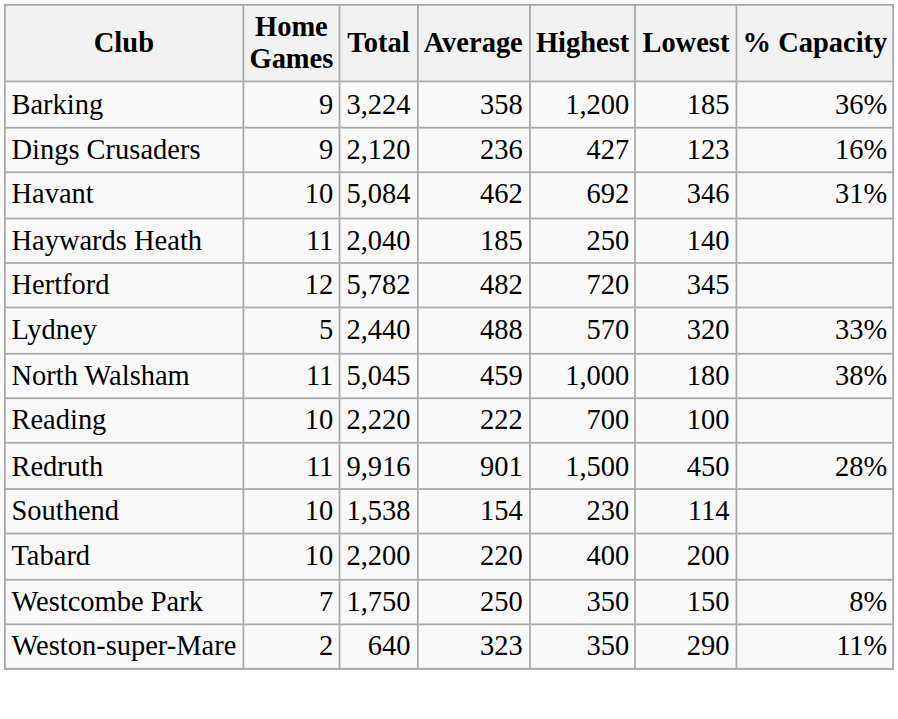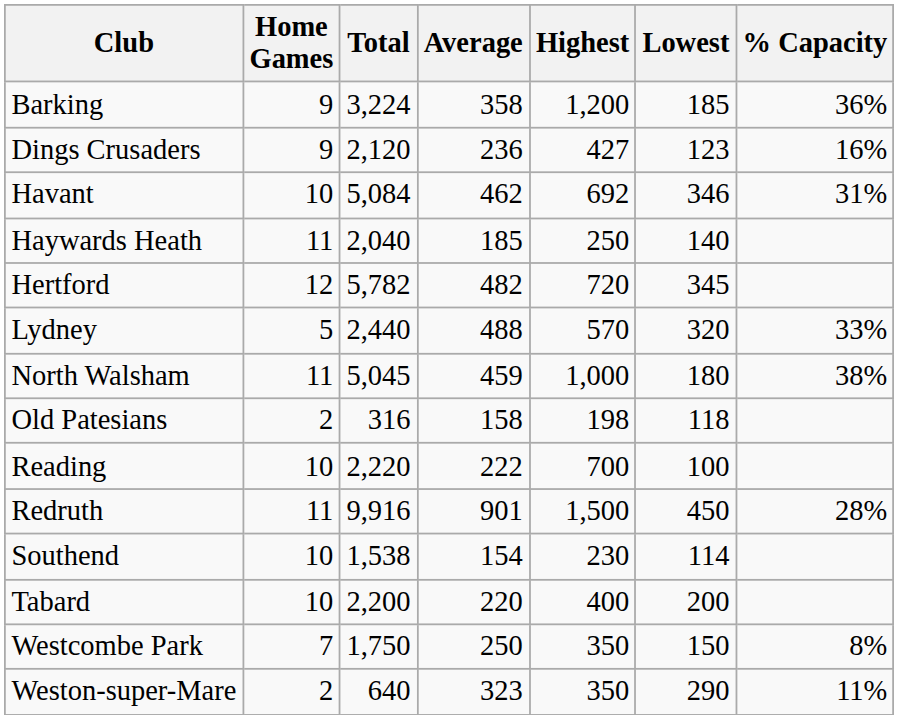+ row: Old Patesians | 2 | 316 | 158 | 198 | 118
